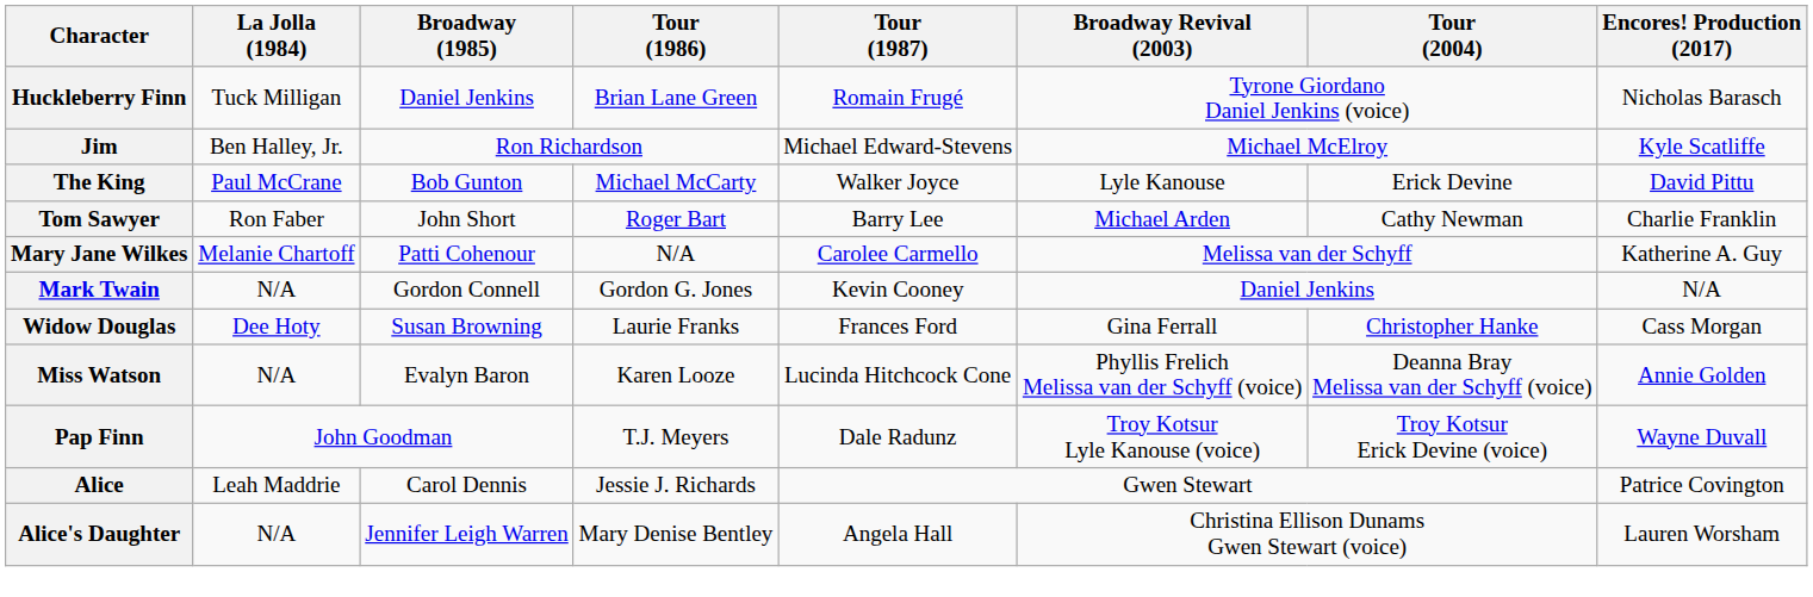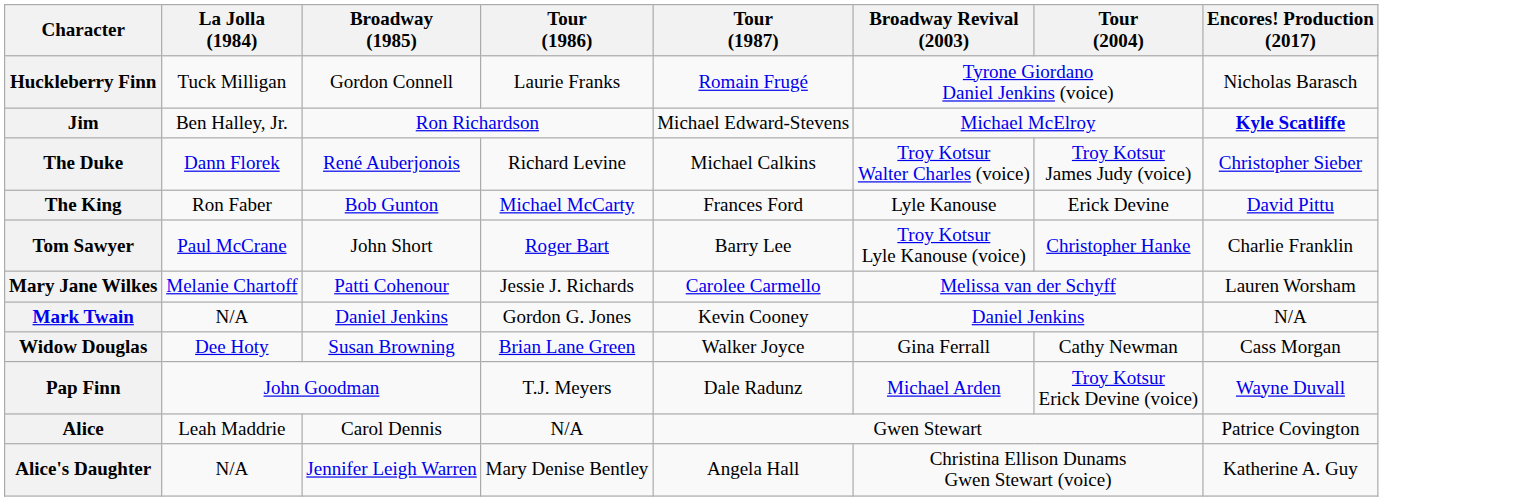Huckleberry Finn | Broadway (1985): Daniel Jenkins -> Gordon Connell
Huckleberry Finn | Tour (1986): Brian Lane Green -> Laurie Franks
Jim | Encores! Production (2017): normal -> bold
+ row: The Duke | Dann Florek | René Auberjonois | Richard Levine | Michael Calkins | Troy Kotsur Walter Charles (voice) | Troy Kotsur James Judy (voice) | Christopher Sieber
The King | La Jolla (1984): Paul McCrane -> Ron Faber
The King | Tour (1987): Walker Joyce -> Frances Ford
Tom Sawyer | La Jolla (1984): Ron Faber -> Paul McCrane
Tom Sawyer | Broadway Revival (2003): Michael Arden -> Troy Kotsur Lyle Kanouse (voice)
Tom Sawyer | Tour (2004): Cathy Newman -> Christopher Hanke
Mary Jane Wilkes | Tour (1986): N/A -> Jessie J. Richards
Mary Jane Wilkes | Encores! Production (2017): Katherine A. Guy -> Lauren Worsham
Mark Twain | Broadway (1985): Gordon Connell -> Daniel Jenkins
Widow Douglas | Tour (1986): Laurie Franks -> Brian Lane Green
Widow Douglas | Tour (1987): Frances Ford -> Walker Joyce
Widow Douglas | Tour (2004): Christopher Hanke -> Cathy Newman
- row: Miss Watson | N/A | Evalyn Baron | Karen Looze | Lucinda Hitchcock Cone | Phyllis Frelich Melissa van der Schyff (voice) | Deanna Bray Melissa van der Schyff (voice) | Annie Golden
Pap Finn | Broadway Revival (2003): Troy Kotsur Lyle Kanouse (voice) -> Michael Arden
Alice | Tour (1986): Jessie J. Richards -> N/A
Alice's Daughter | Encores! Production (2017): Lauren Worsham -> Katherine A. Guy
